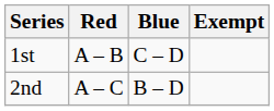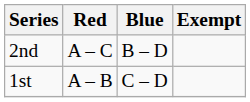rows swapped: 1st <-> 2nd
